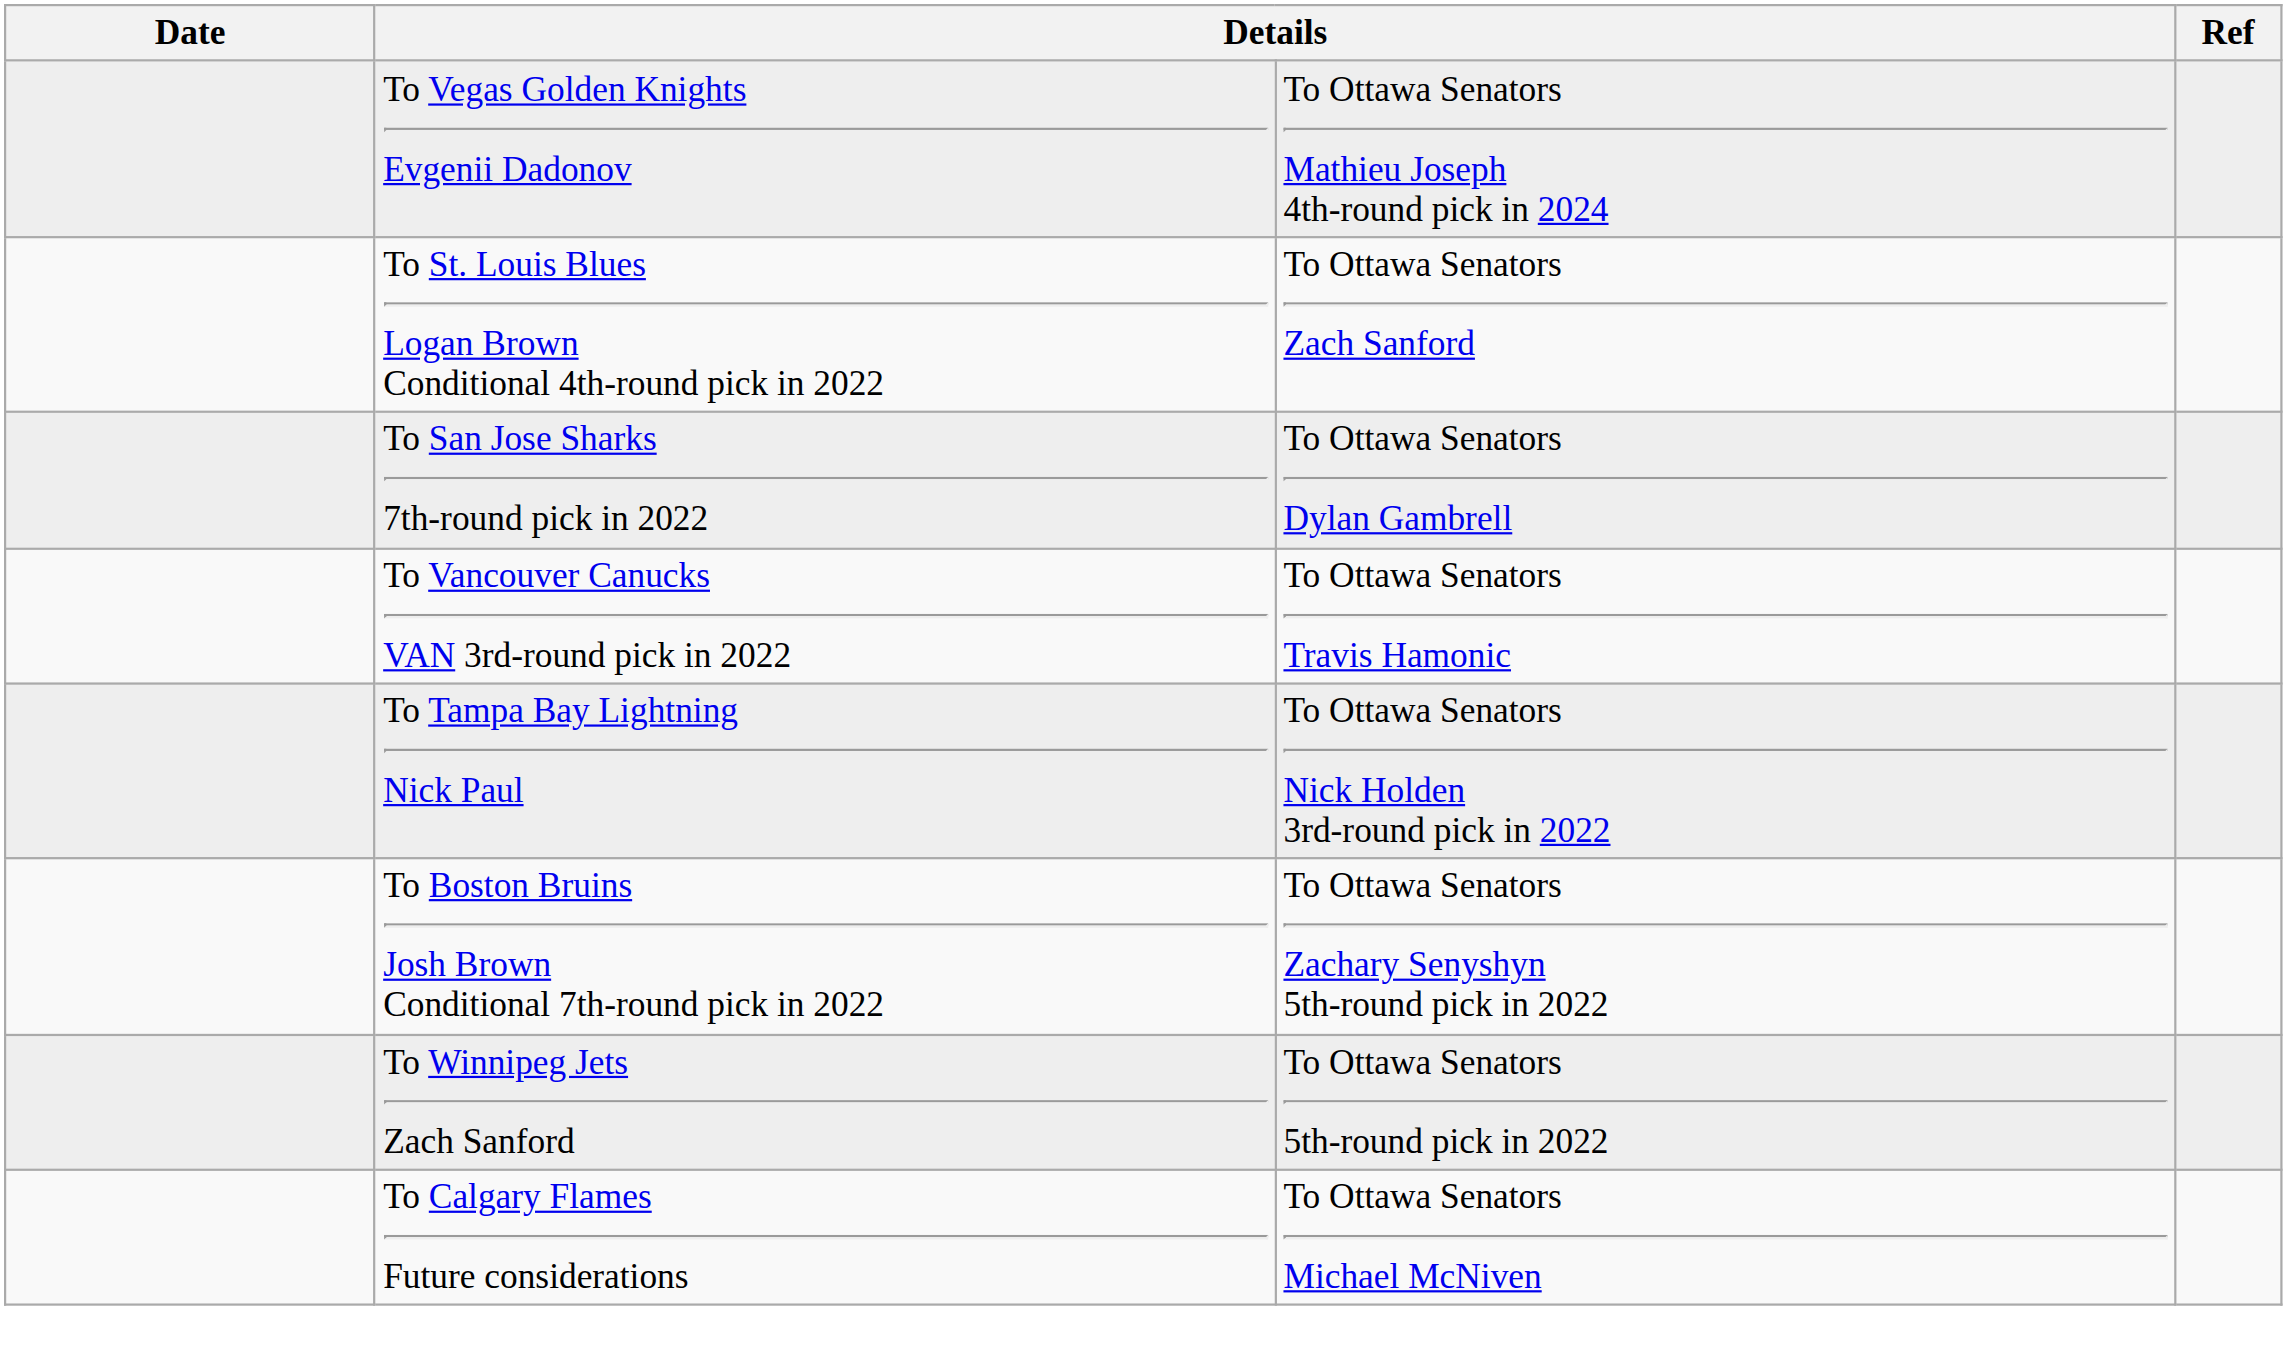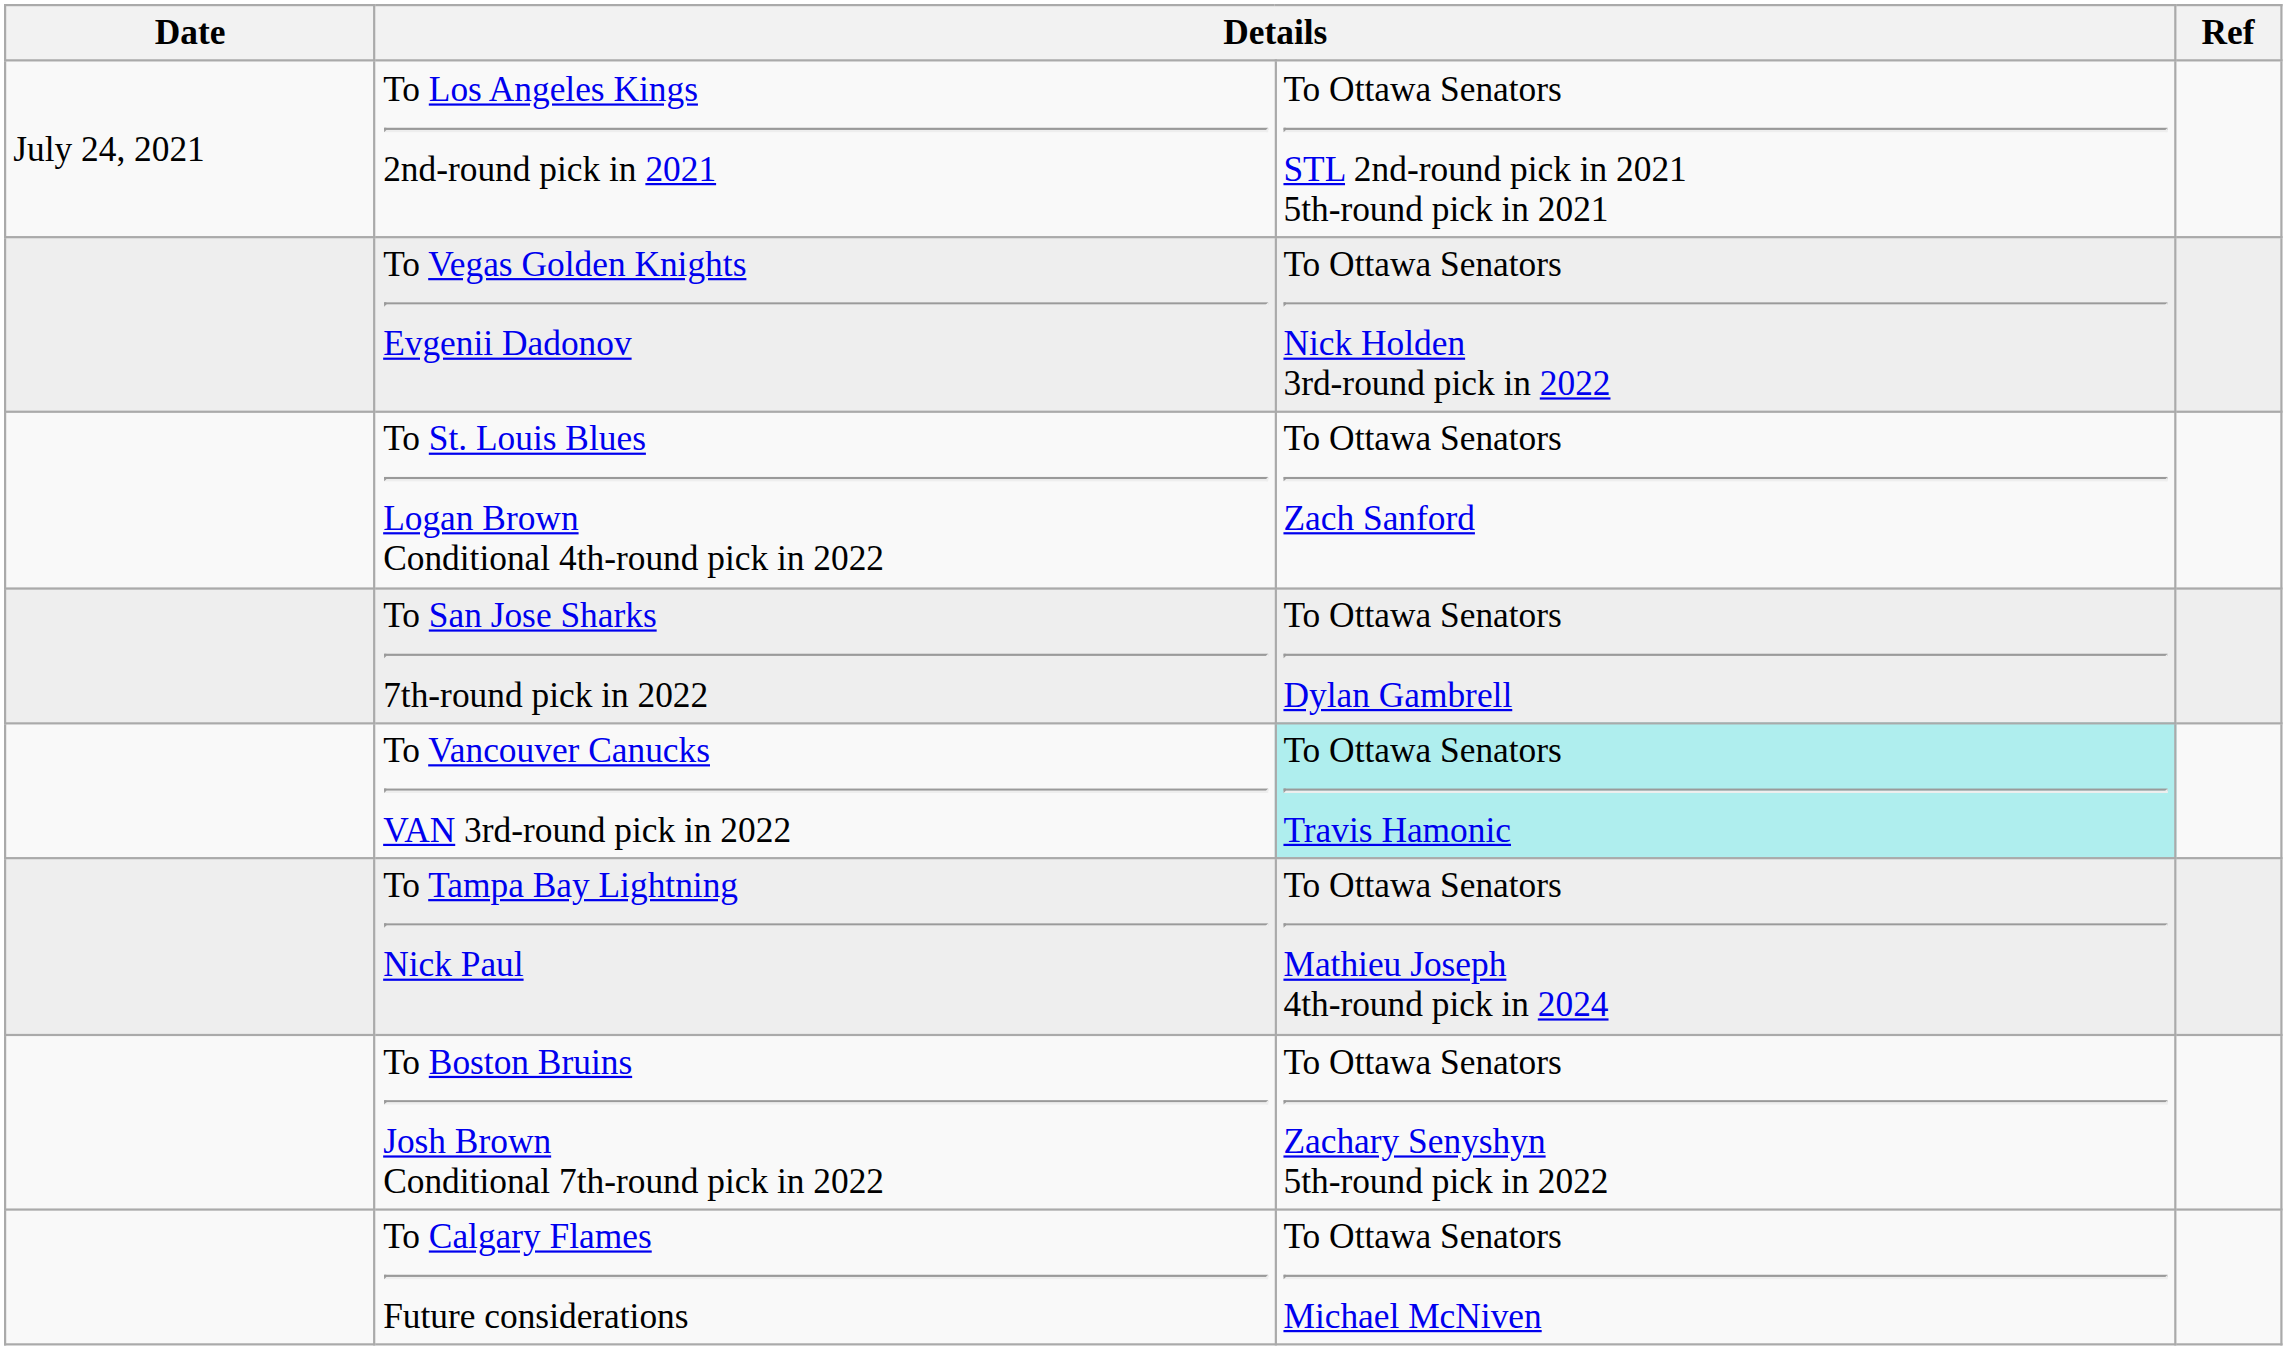+ row: July 24, 2021 | To Los Angeles Kings 2nd-round pick in 2021 | To Ottawa Senators STL 2nd-round pick in 2021 5th-round pick in 2021
To Vegas Golden Knights Evgenii Dadonov | column 3: To Ottawa Senators Mathieu Joseph 4th-round pick in 2024 -> To Ottawa Senators Nick Holden 3rd-round pick in 2022
To Vancouver Canucks VAN 3rd-round pick in 2022 | column 3: no background -> paleturquoise background
To Tampa Bay Lightning Nick Paul | column 3: To Ottawa Senators Nick Holden 3rd-round pick in 2022 -> To Ottawa Senators Mathieu Joseph 4th-round pick in 2024
- row: To Winnipeg Jets Zach Sanford | To Ottawa Senators 5th-round pick in 2022
